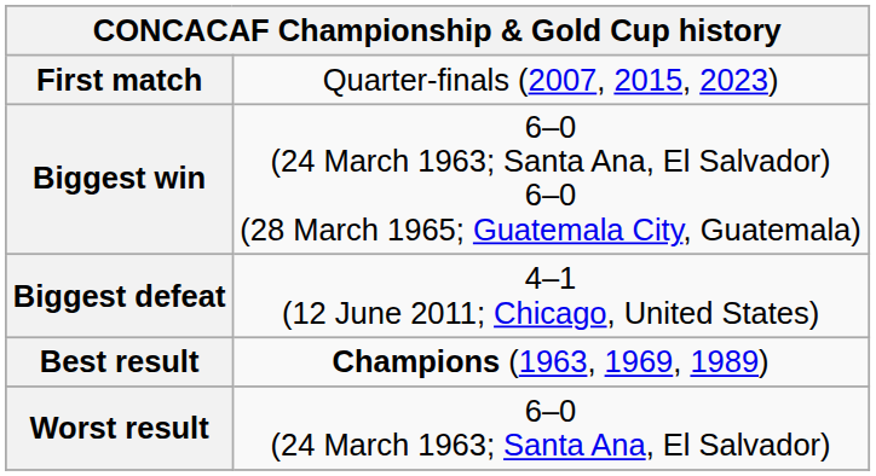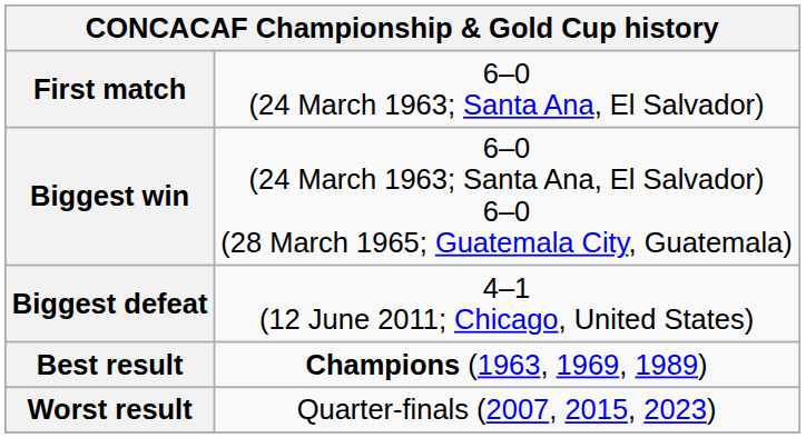First match | column 2: Quarter-finals (2007, 2015, 2023) -> 6–0 (24 March 1963; Santa Ana, El Salvador)
Worst result | column 2: 6–0 (24 March 1963; Santa Ana, El Salvador) -> Quarter-finals (2007, 2015, 2023)
